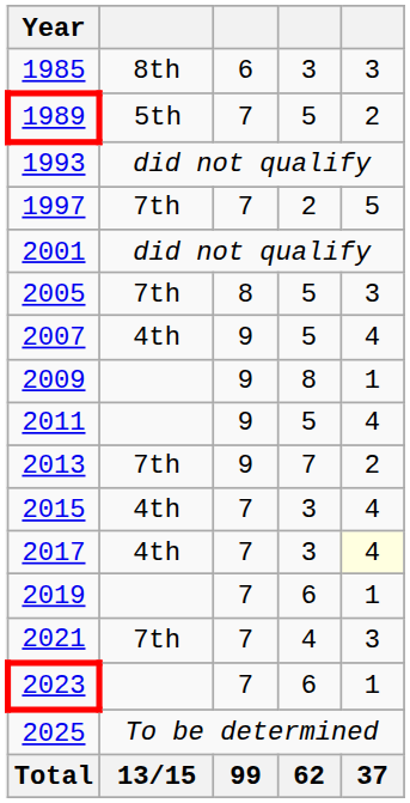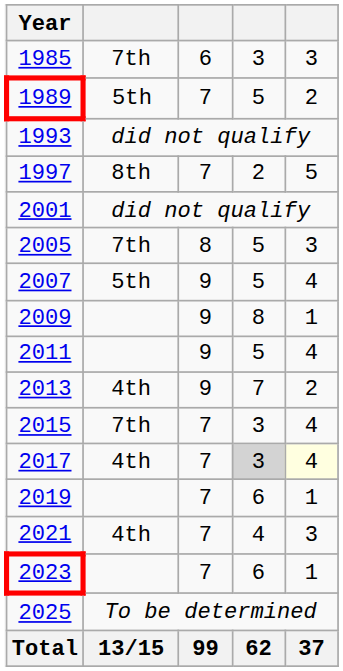1985 | column 2: 8th -> 7th
1997 | column 2: 7th -> 8th
2007 | column 2: 4th -> 5th
2013 | column 2: 7th -> 4th
2015 | column 2: 4th -> 7th
2017 | column 4: no background -> lightgrey background
2021 | column 2: 7th -> 4th
